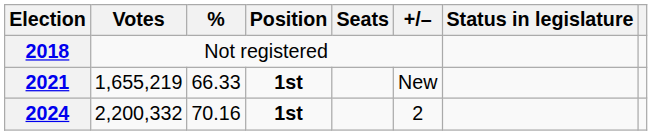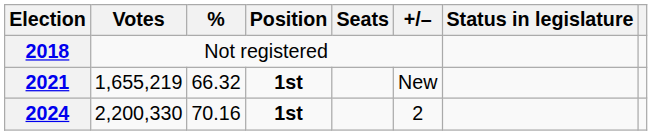2021 | %: 66.33 -> 66.32
2024 | Votes: 2,200,332 -> 2,200,330
